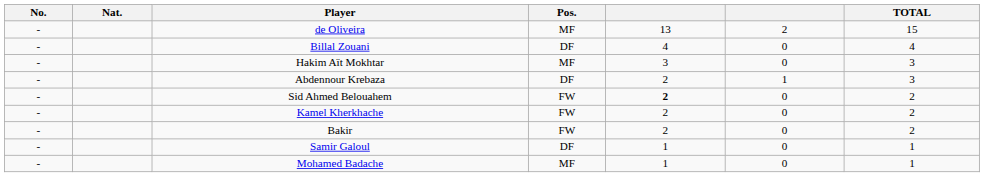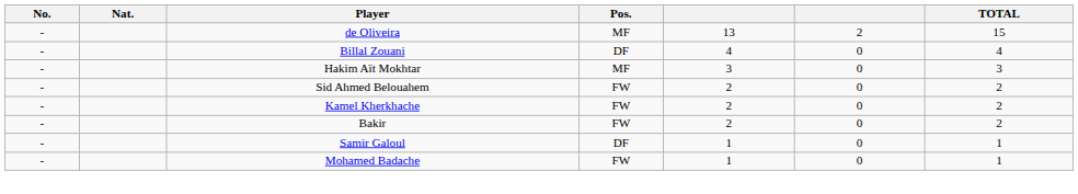- row: - | Abdennour Krebaza | DF | 2 | 1 | 3
Sid Ahmed Belouahem | column 5: bold -> normal
Mohamed Badache | Pos.: MF -> FW
